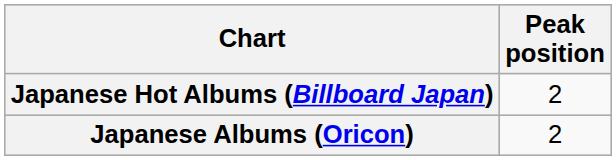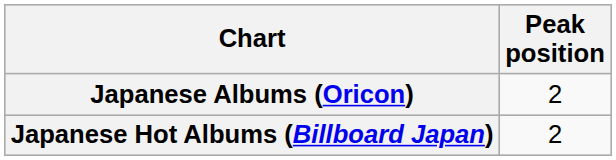rows swapped: Japanese Albums (Oricon) <-> Japanese Hot Albums (Billboard Japan)
